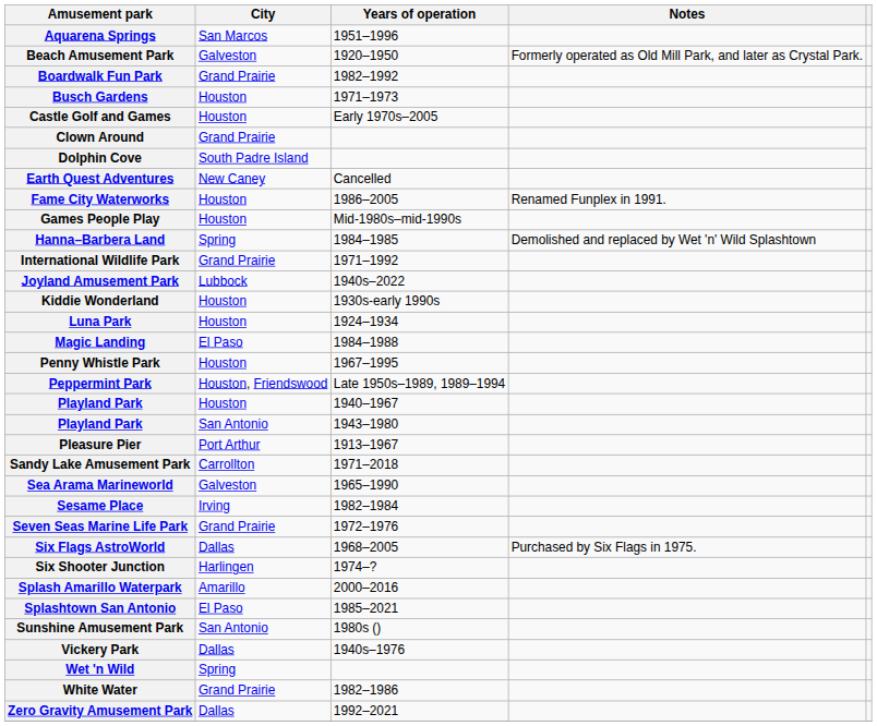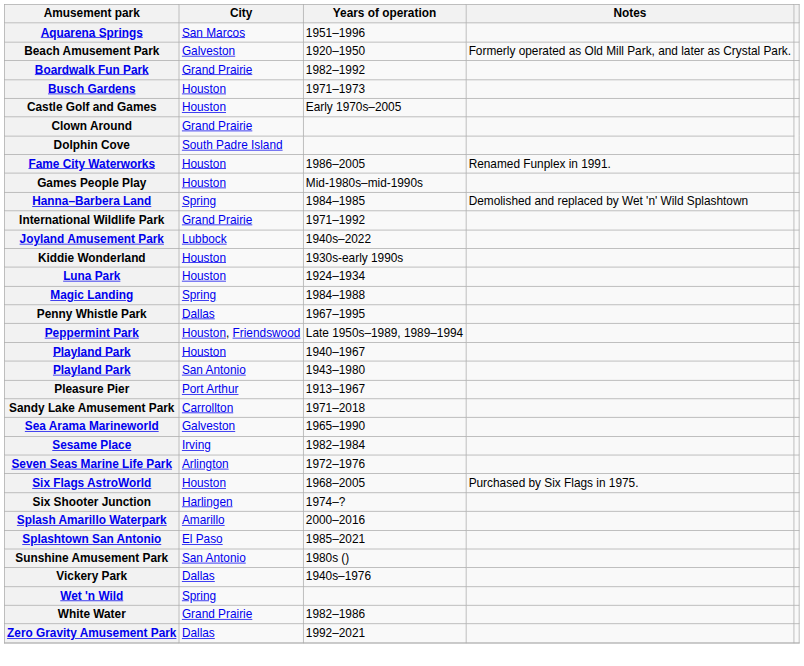- row: Earth Quest Adventures | New Caney | Cancelled
Magic Landing | City: El Paso -> Spring
Penny Whistle Park | City: Houston -> Dallas
Seven Seas Marine Life Park | City: Grand Prairie -> Arlington
Six Flags AstroWorld | City: Dallas -> Houston
